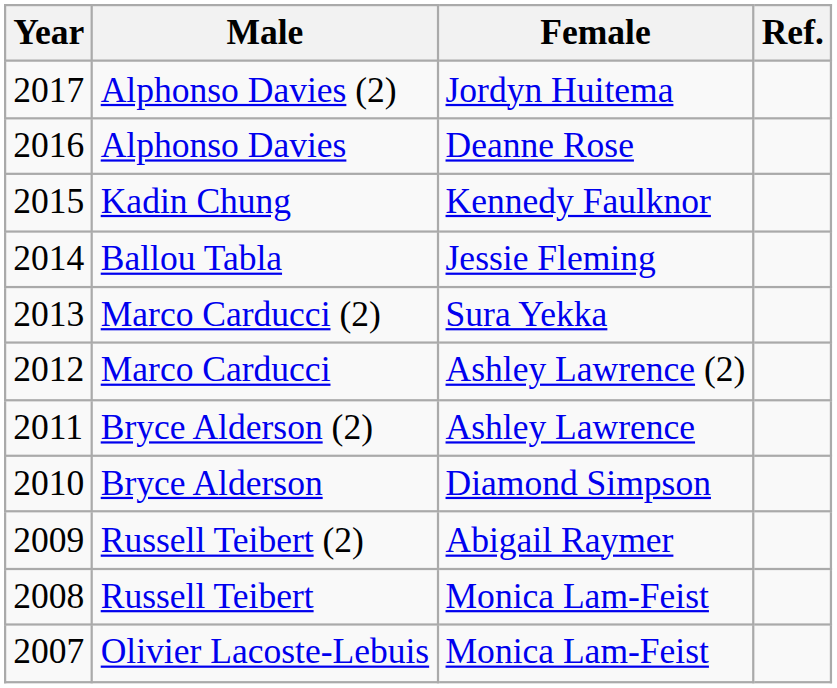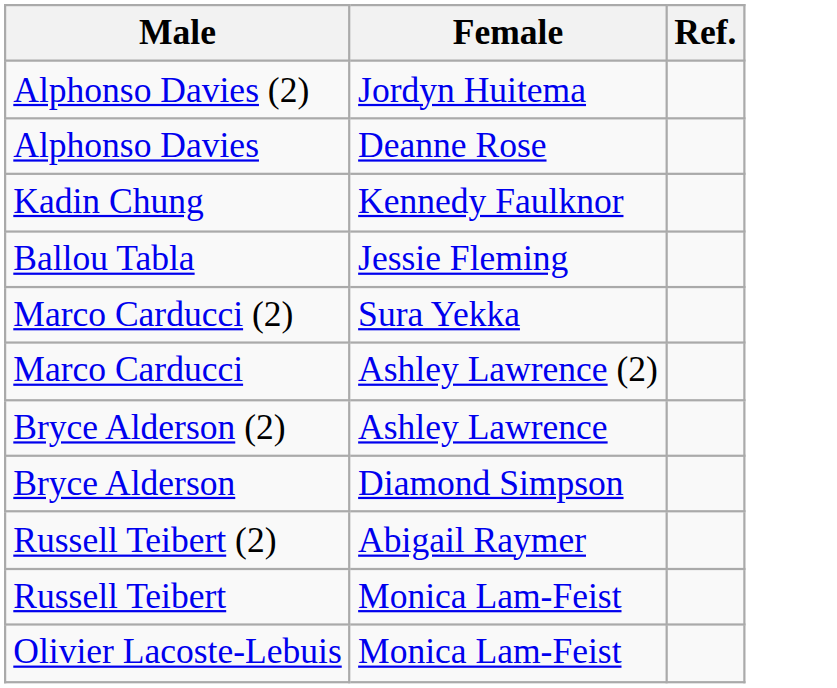- column: Year | 2017 | 2016 | 2015 | 2014 | 2013 | 2012 | 2011 | 2010 | 2009 | 2008 | 2007
